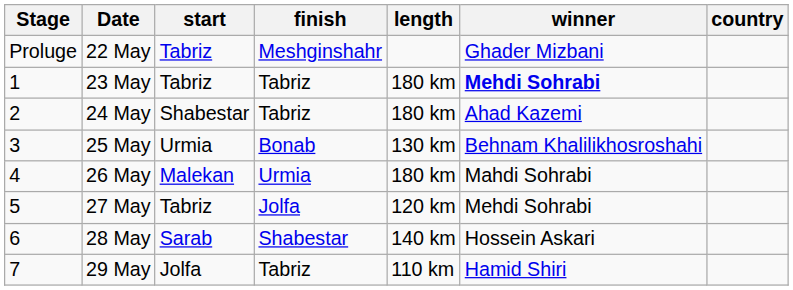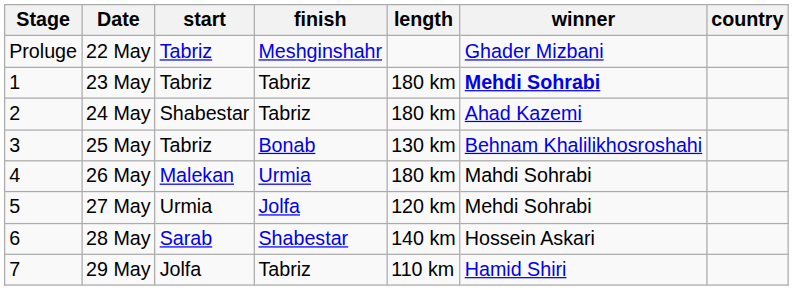25 May | start: Urmia -> Tabriz
27 May | start: Tabriz -> Urmia
